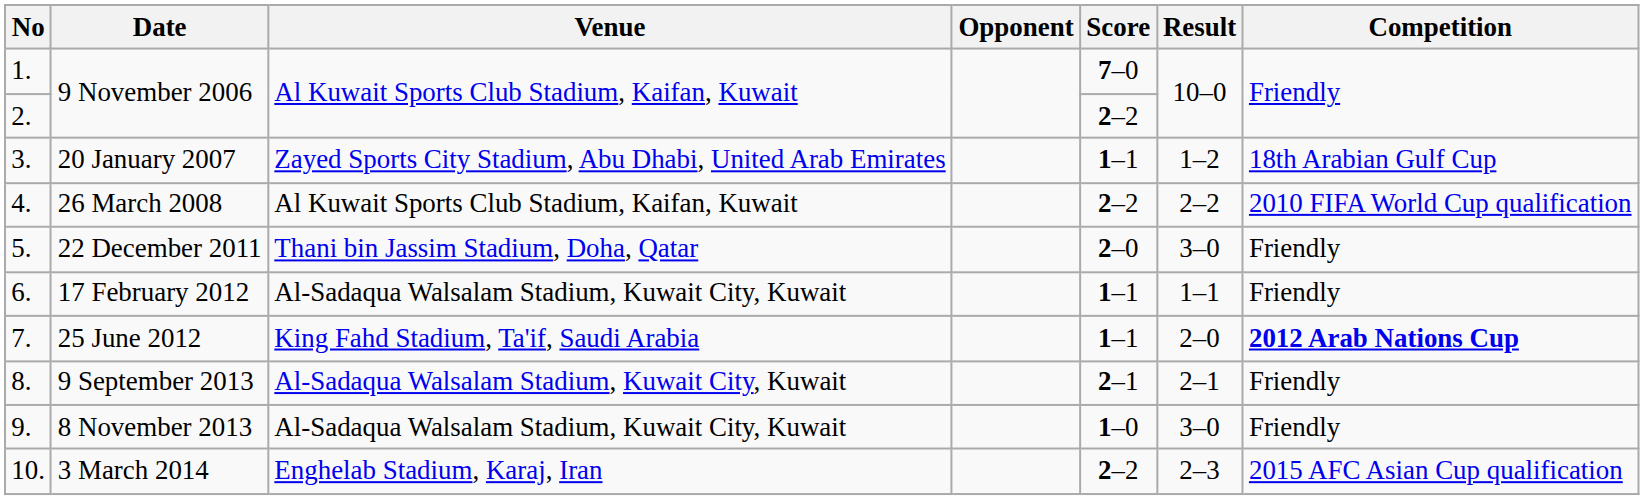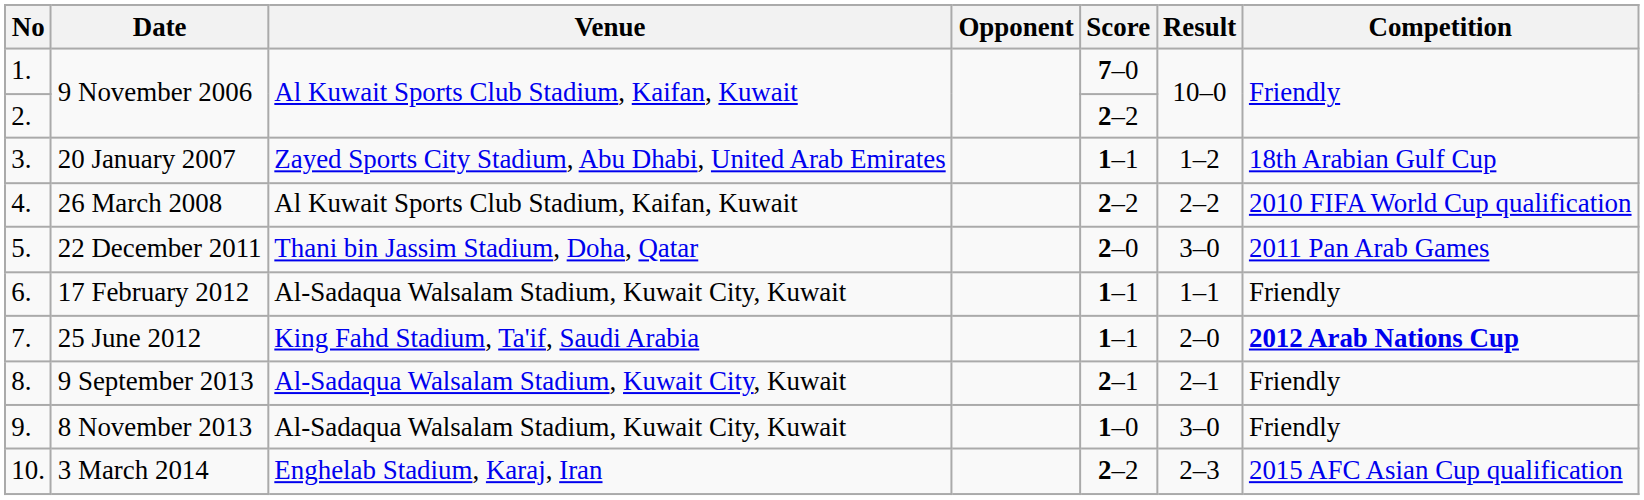22 December 2011 | Competition: Friendly -> 2011 Pan Arab Games
